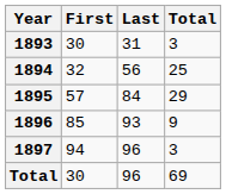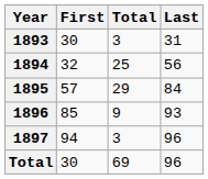columns swapped: Last <-> Total
